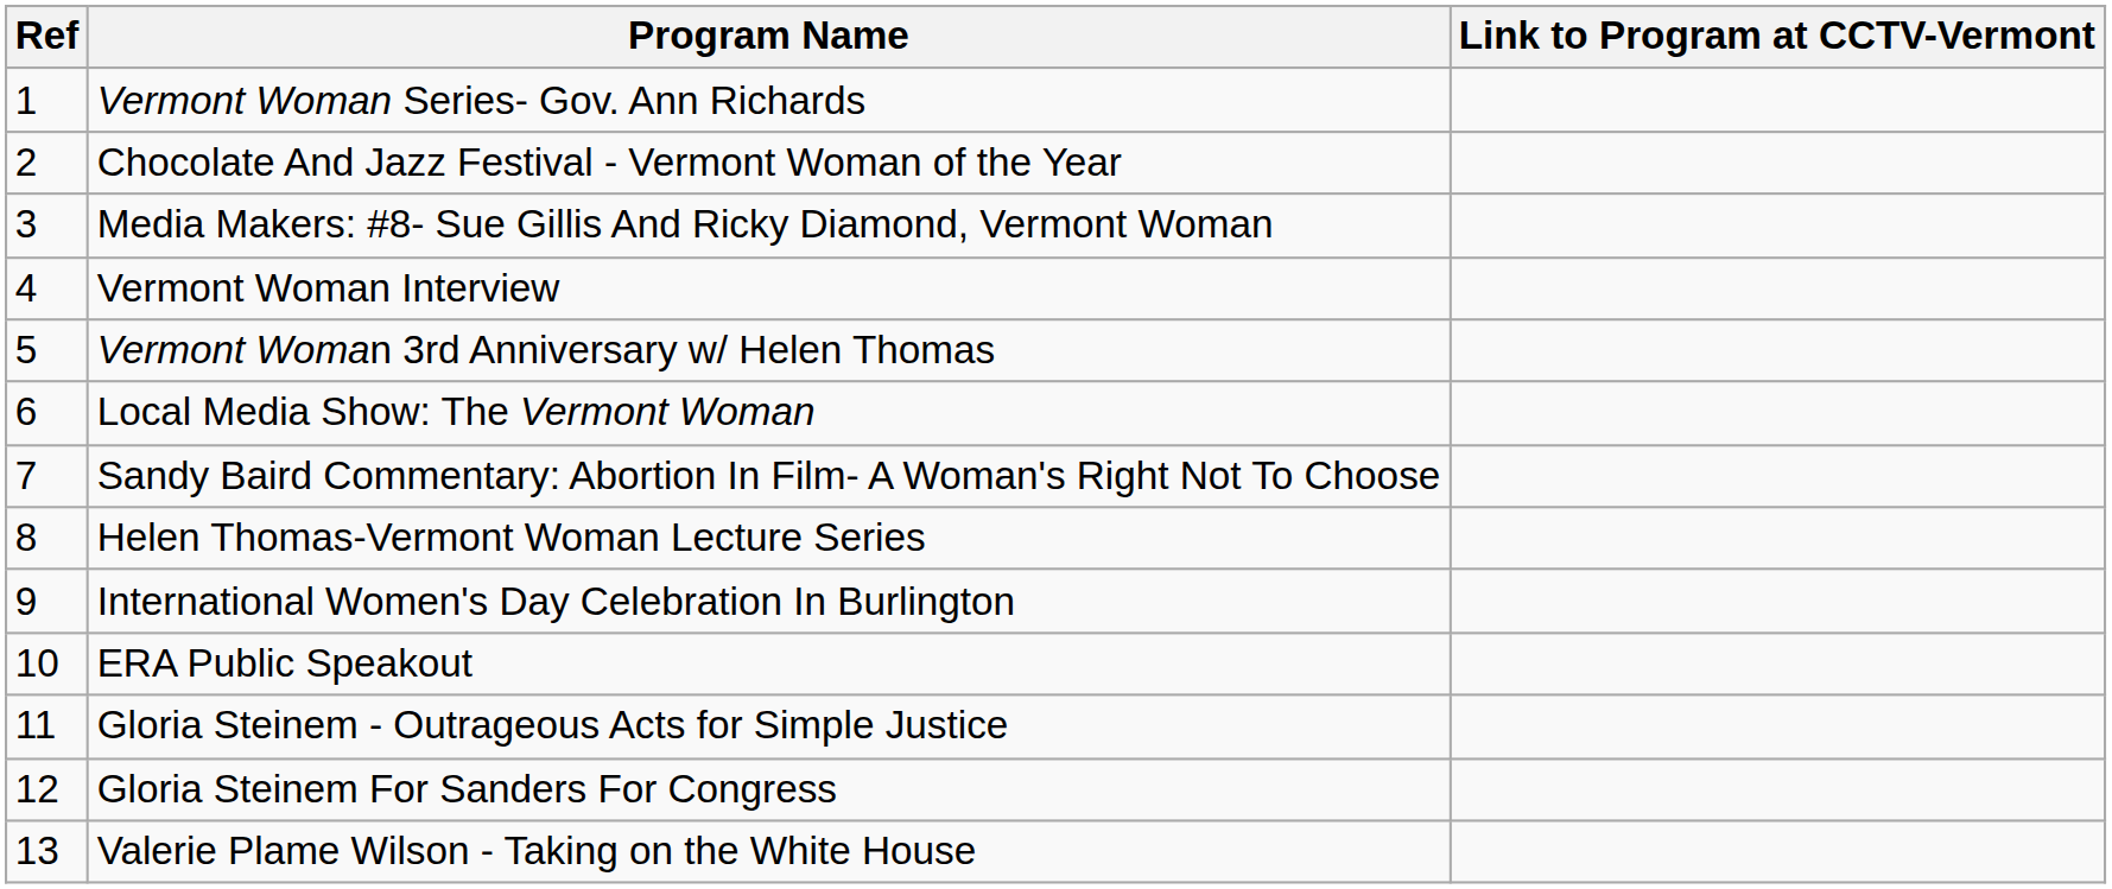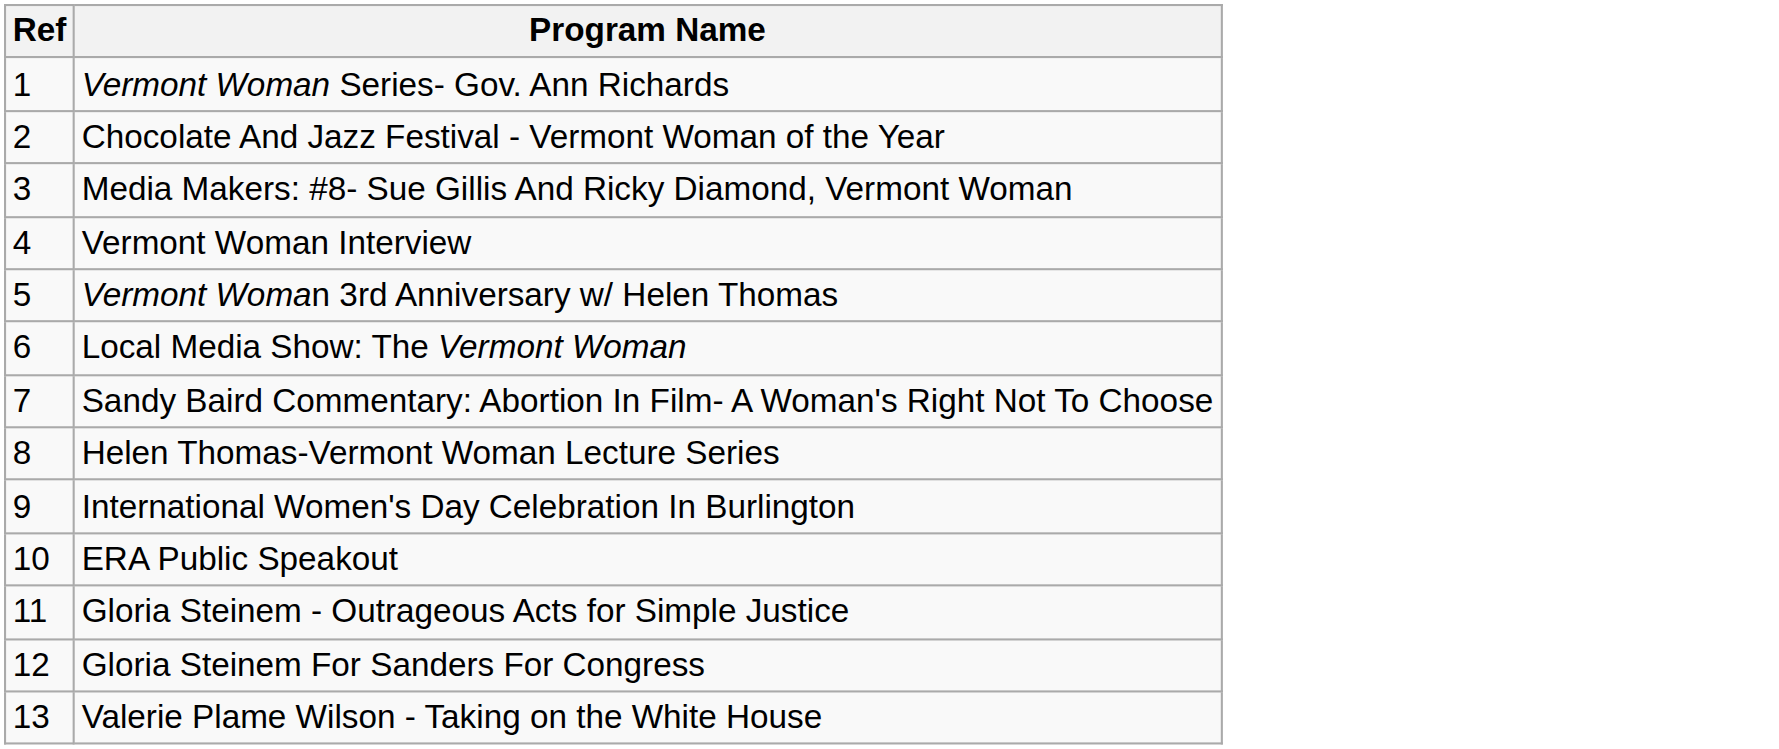- column: Link to Program at CCTV-Vermont
